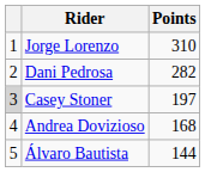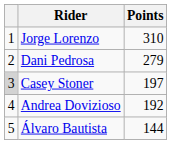Dani Pedrosa | Points: 282 -> 279
Andrea Dovizioso | Points: 168 -> 192
